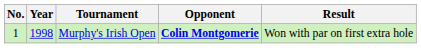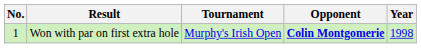columns swapped: Year <-> Result
